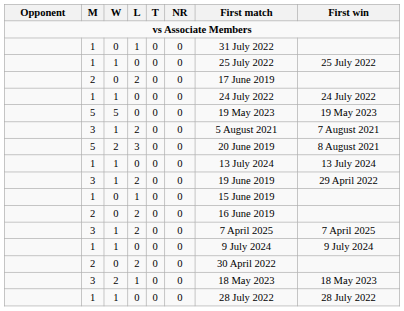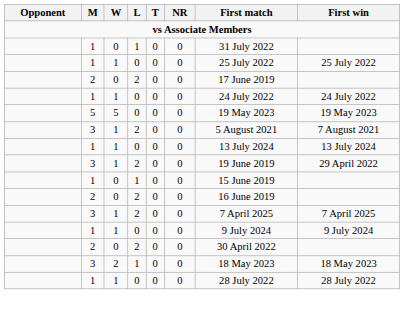- row: 5 | 2 | 3 | 0 | 0 | 20 June 2019 | 8 August 2021
